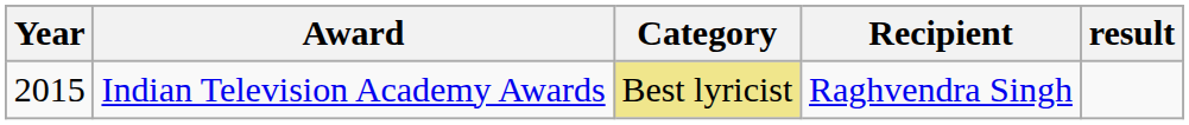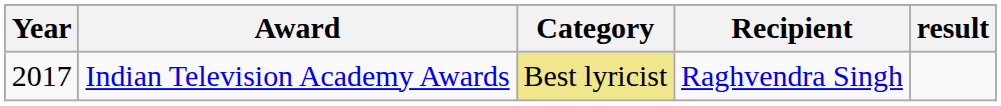Indian Television Academy Awards | Year: 2015 -> 2017
